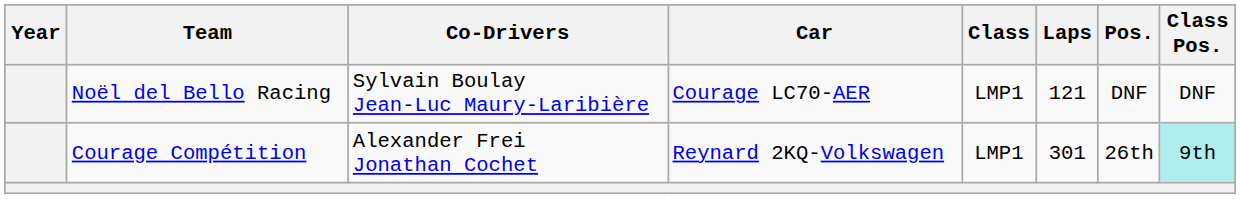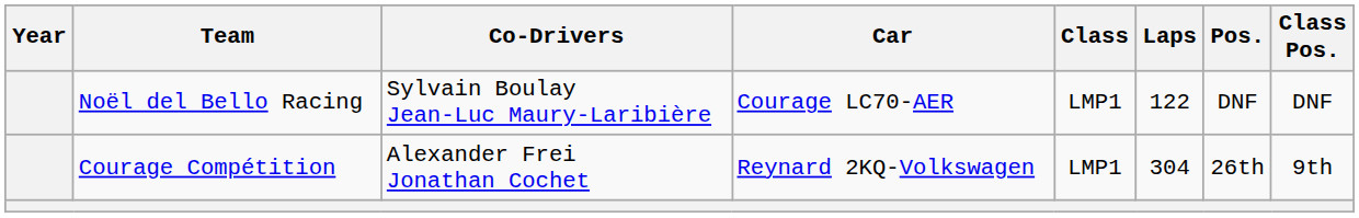Noël del Bello Racing | Laps: 121 -> 122
Courage Compétition | Laps: 301 -> 304
Courage Compétition | Class Pos.: paleturquoise background -> no background
